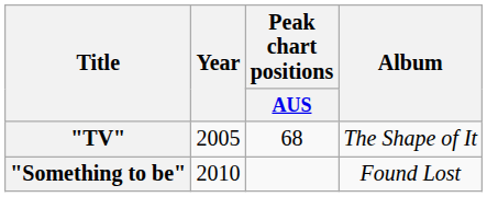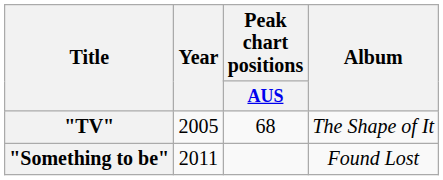"Something to be" | Year: 2010 -> 2011
